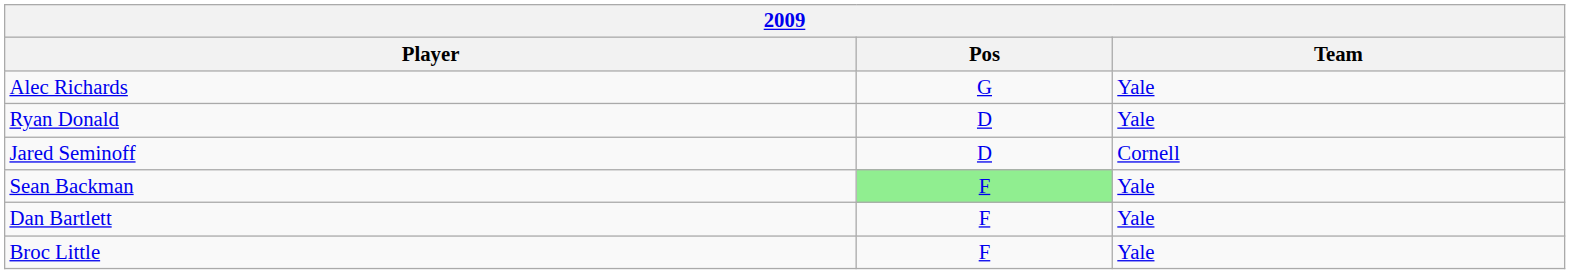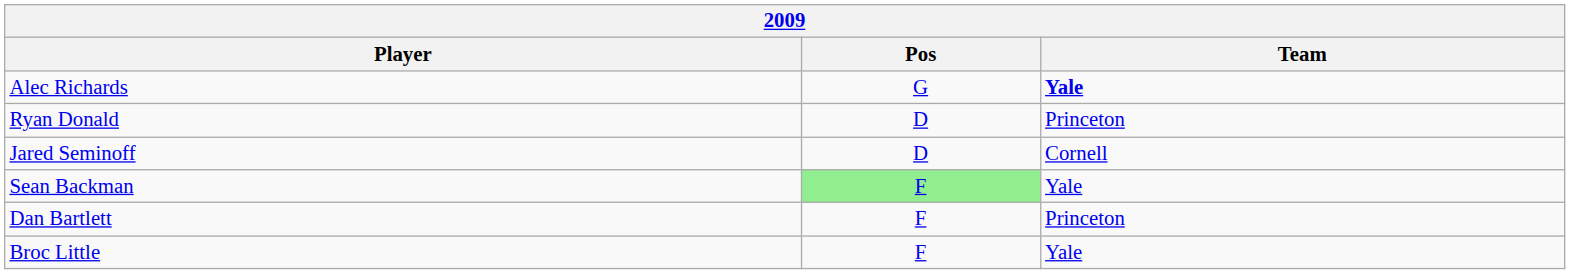Alec Richards | Team: normal -> bold
Ryan Donald | Team: Yale -> Princeton
Dan Bartlett | Team: Yale -> Princeton
